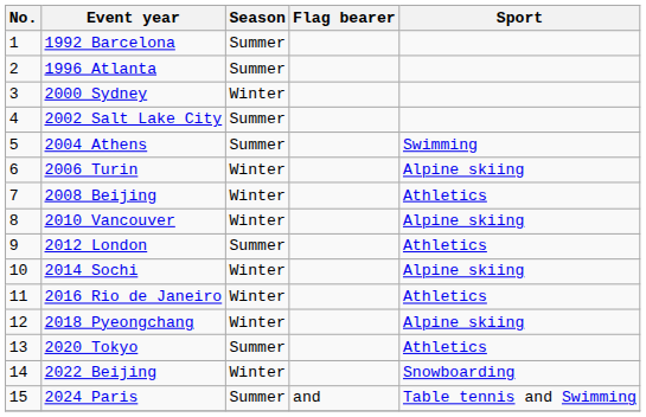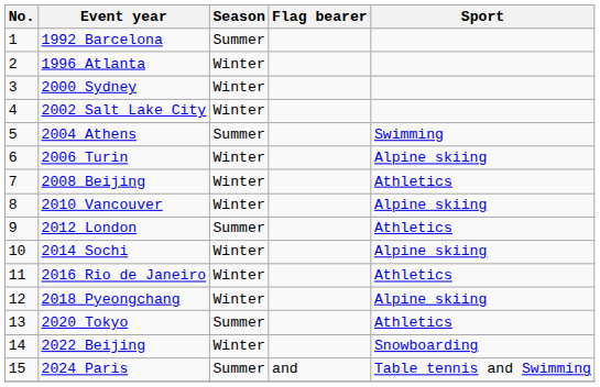1996 Atlanta | Season: Summer -> Winter
2002 Salt Lake City | Season: Summer -> Winter
